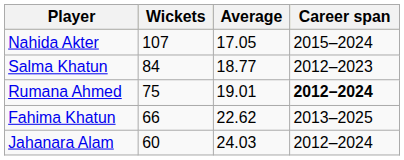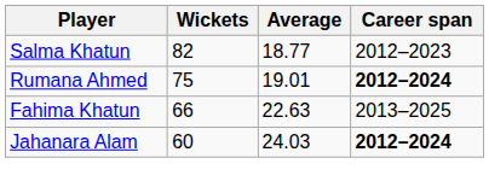- row: Nahida Akter | 107 | 17.05 | 2015–2024
Salma Khatun | Wickets: 84 -> 82
Fahima Khatun | Average: 22.62 -> 22.63
Jahanara Alam | Career span: normal -> bold
